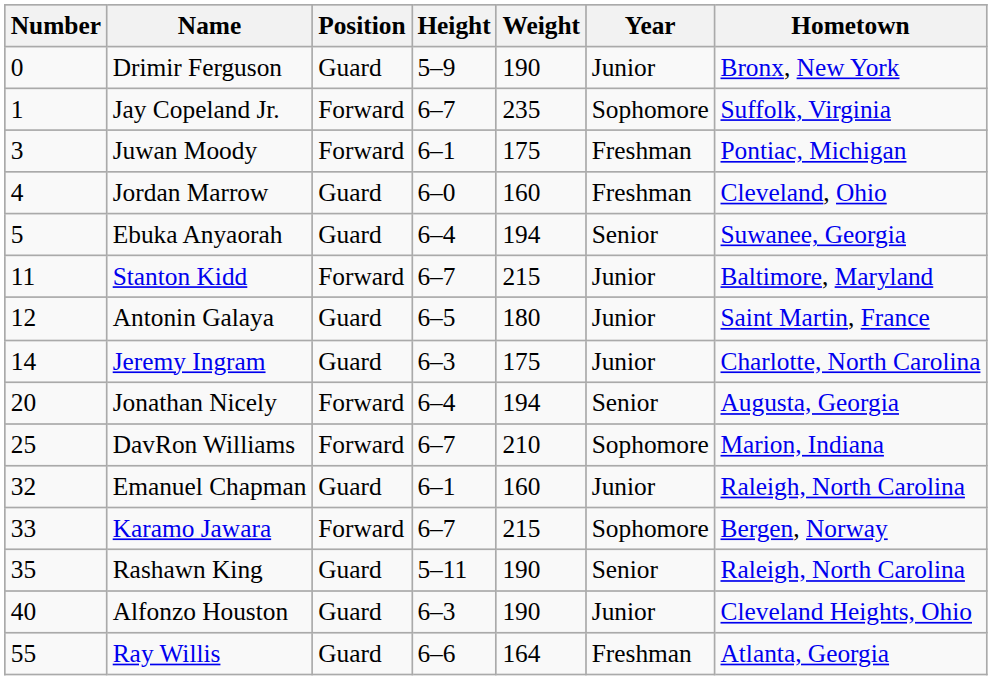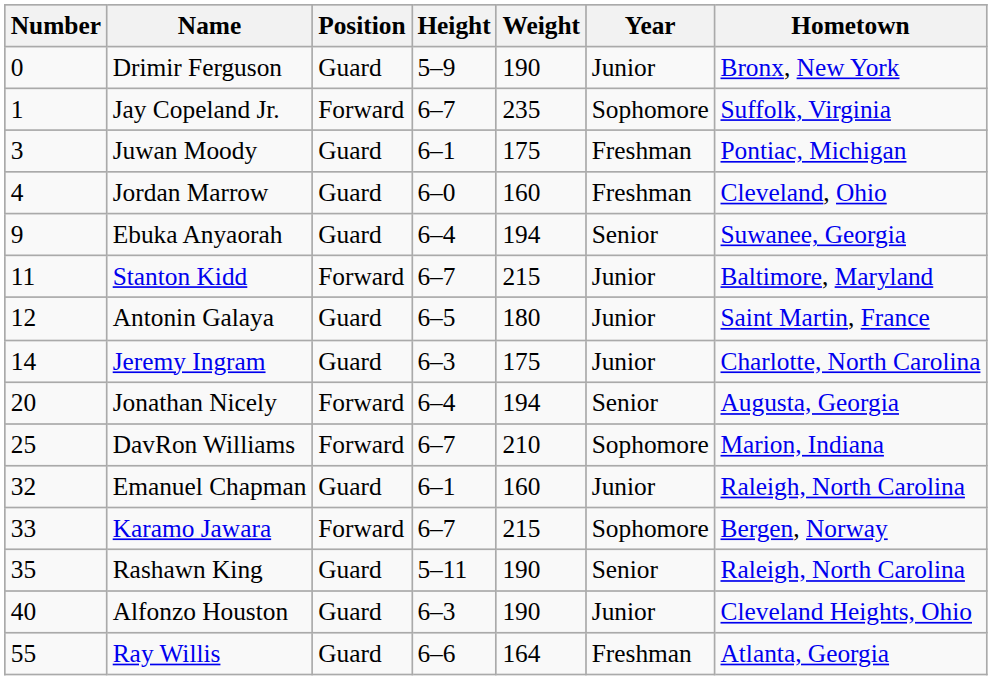Juwan Moody | Position: Forward -> Guard
Ebuka Anyaorah | Number: 5 -> 9
